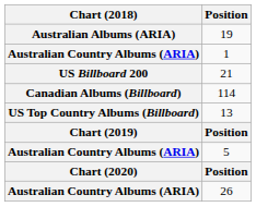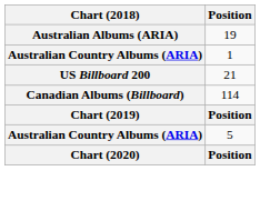- row: US Top Country Albums (Billboard) | 13
- row: Australian Country Albums (ARIA) | 26
